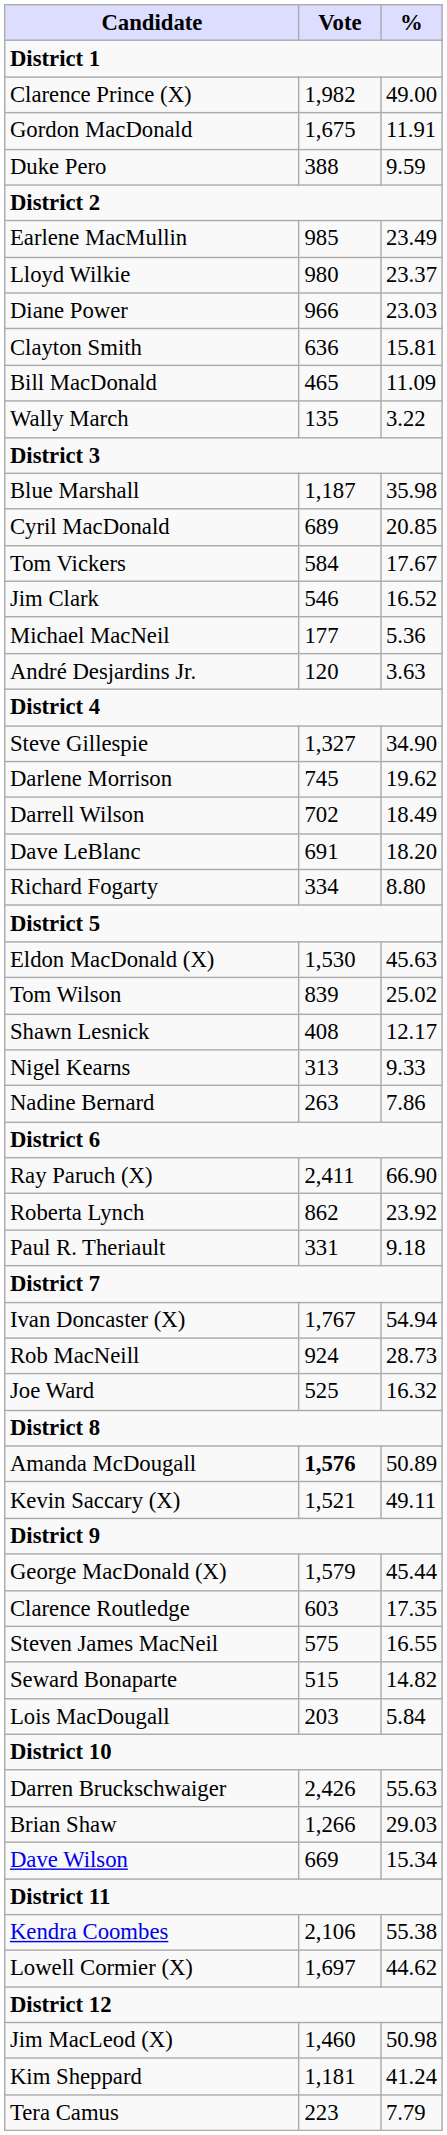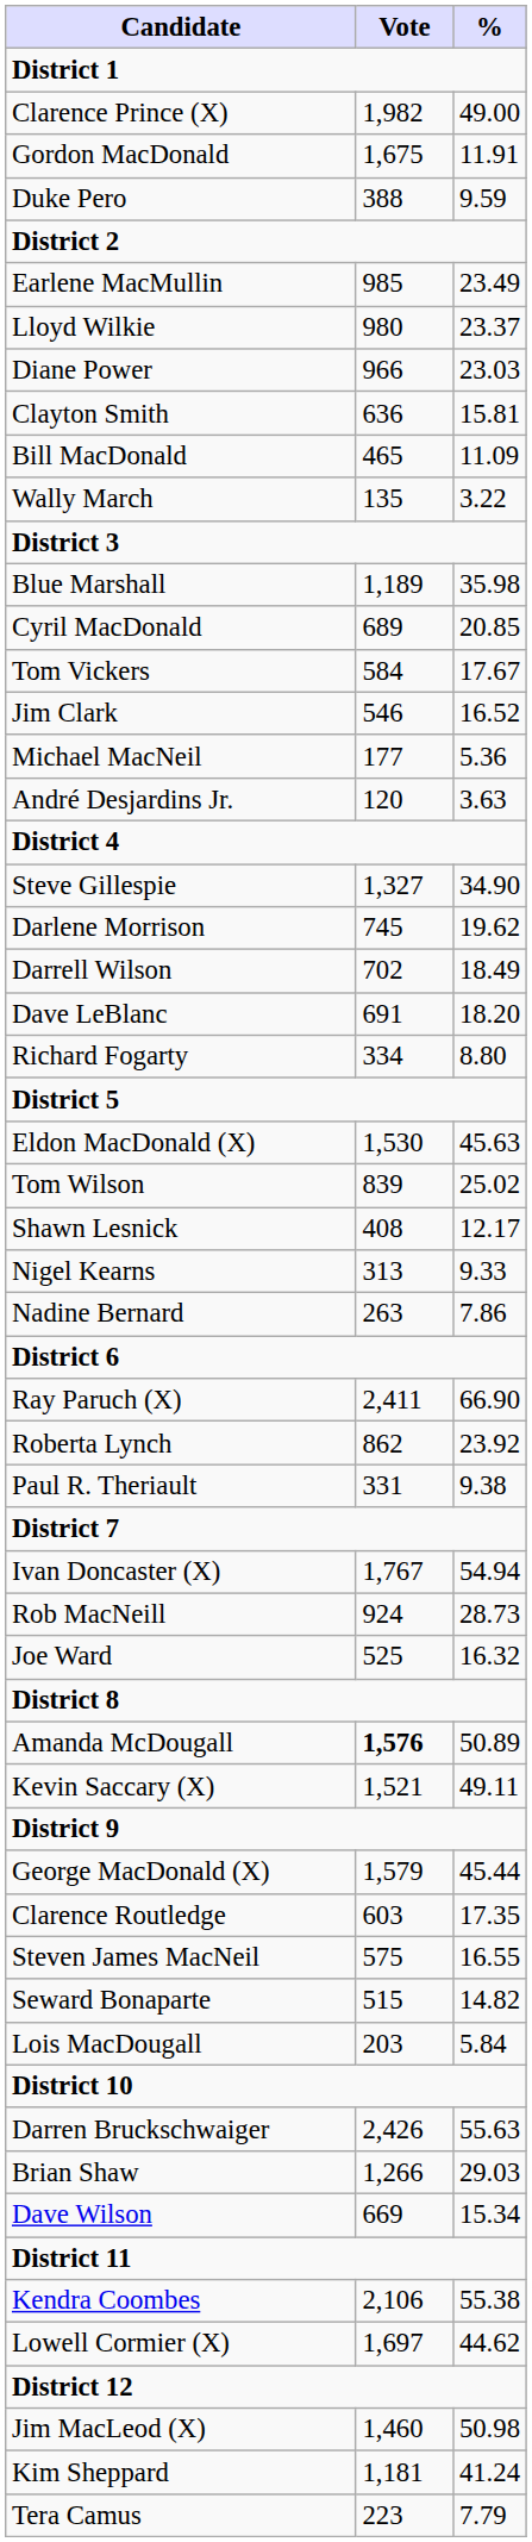Blue Marshall | Vote: 1,187 -> 1,189
Paul R. Theriault | %: 9.18 -> 9.38
